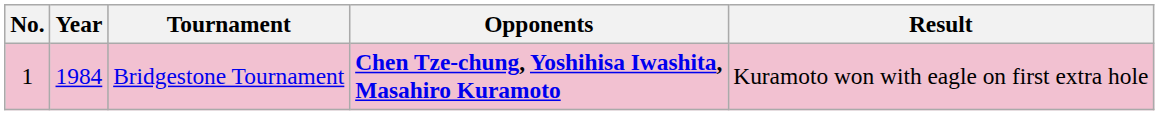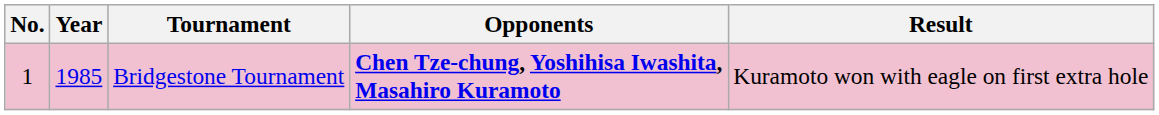Bridgestone Tournament | Year: 1984 -> 1985
